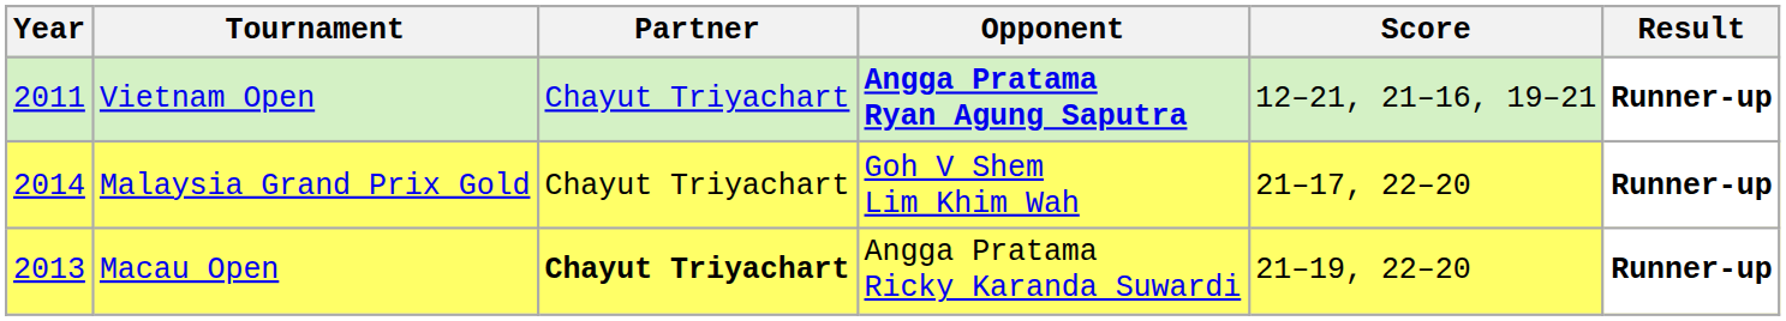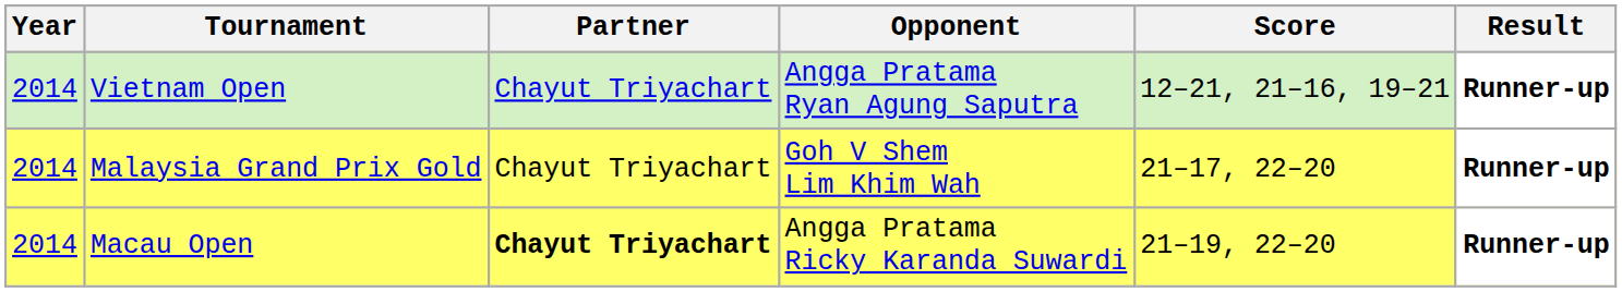Vietnam Open | Year: 2011 -> 2014
Vietnam Open | Opponent: bold -> normal
Macau Open | Year: 2013 -> 2014
